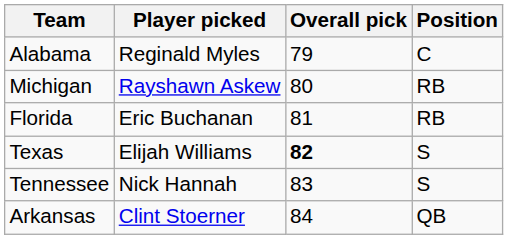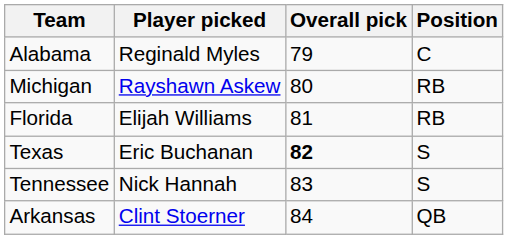Florida | Player picked: Eric Buchanan -> Elijah Williams
Texas | Player picked: Elijah Williams -> Eric Buchanan
